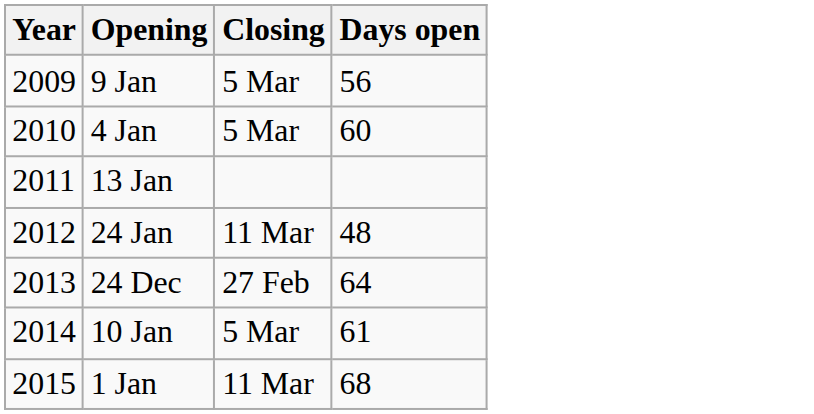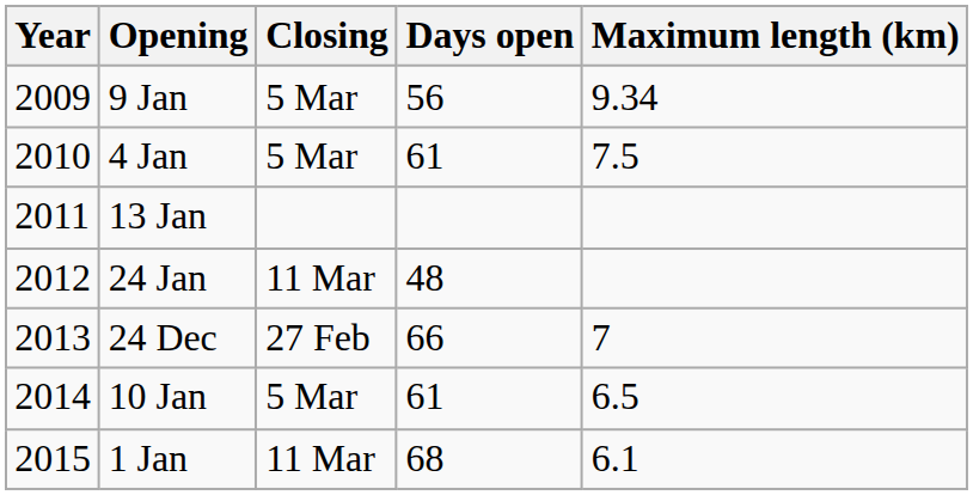+ column: Maximum length (km) | 9.34 | 7.5 | 7 | 6.5 | 6.1
4 Jan | Days open: 60 -> 61
24 Dec | Days open: 64 -> 66
